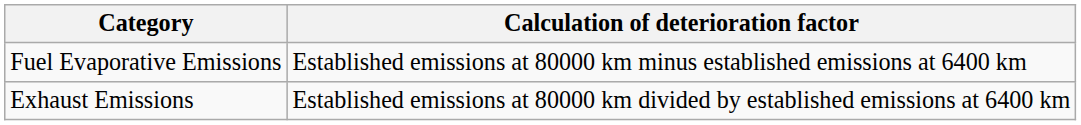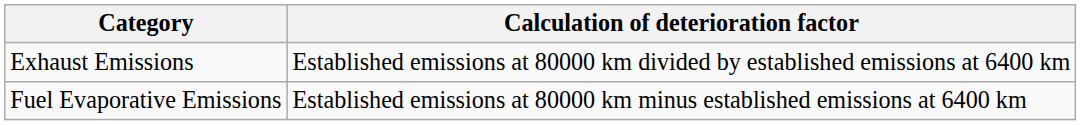rows swapped: Exhaust Emissions <-> Fuel Evaporative Emissions
